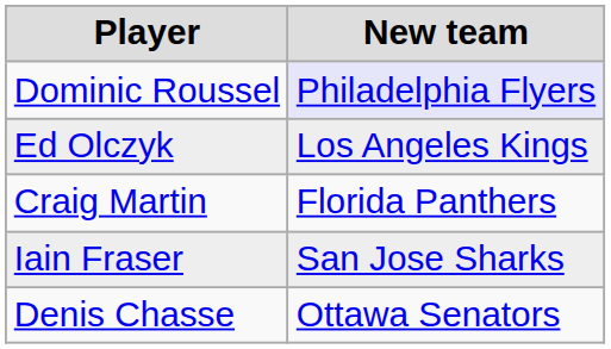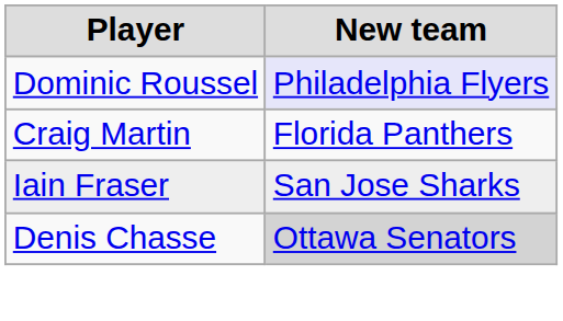- row: Ed Olczyk | Los Angeles Kings
Denis Chasse | New team: no background -> lightgrey background
